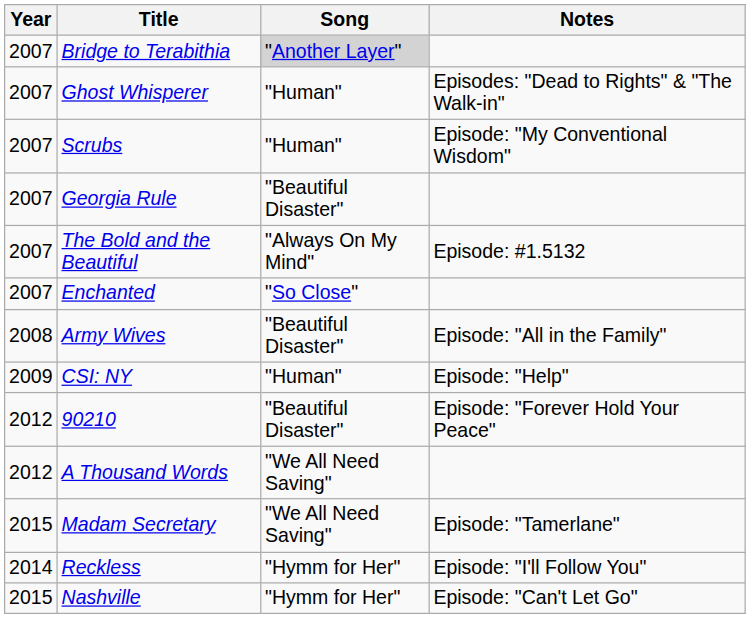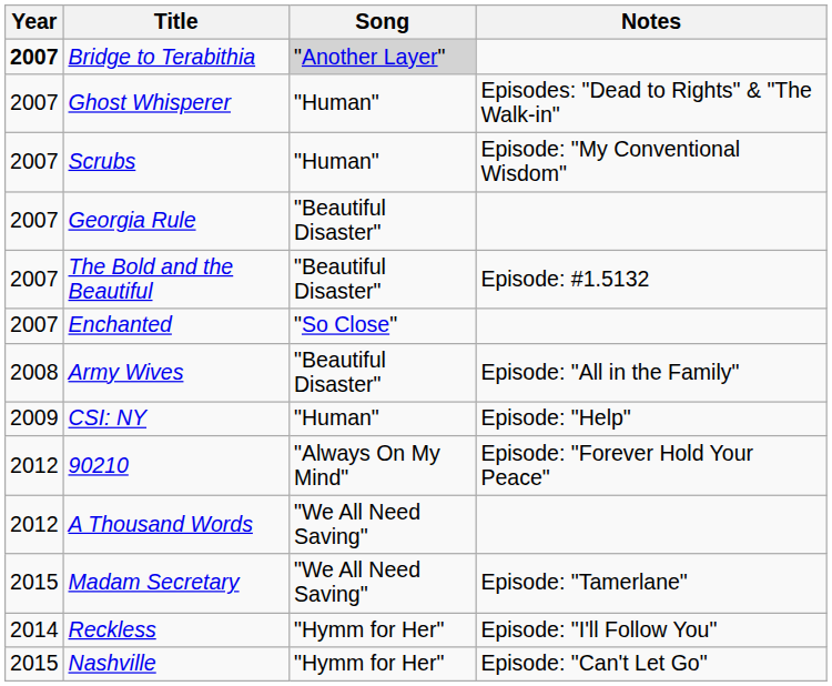Bridge to Terabithia | Year: normal -> bold
The Bold and the Beautiful | Song: "Always On My Mind" -> "Beautiful Disaster"
90210 | Song: "Beautiful Disaster" -> "Always On My Mind"
